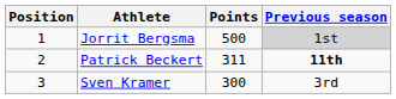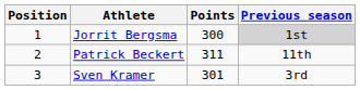Jorrit Bergsma | Points: 500 -> 300
Patrick Beckert | Previous season: bold -> normal
Sven Kramer | Points: 300 -> 301
